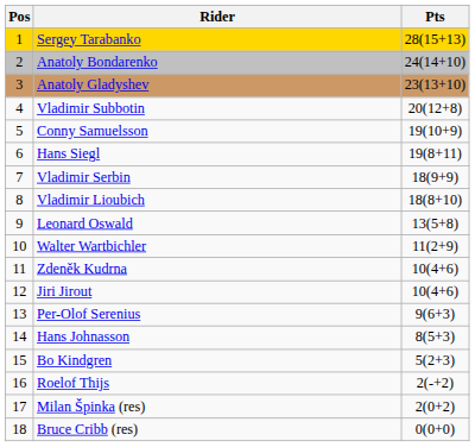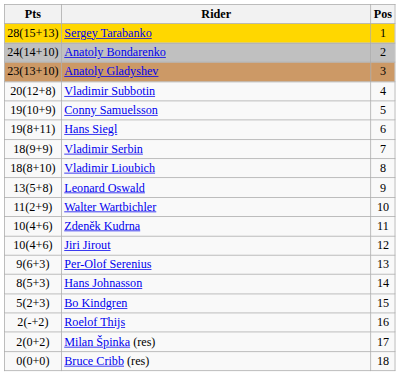columns swapped: Pos <-> Pts
